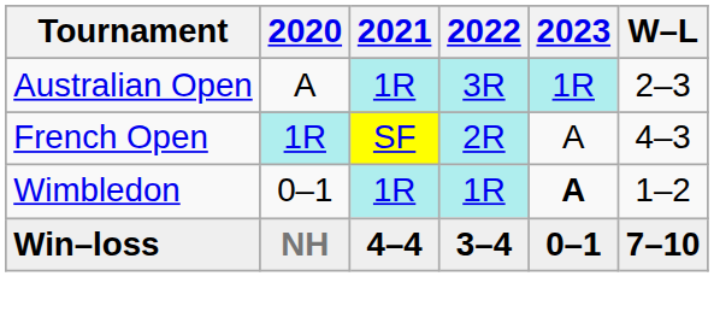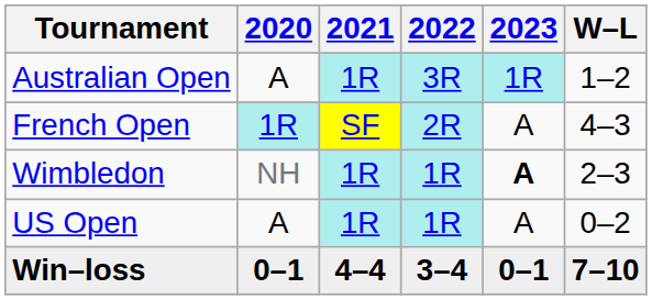Australian Open | W–L: 2–3 -> 1–2
Wimbledon | 2020: 0–1 -> NH
Wimbledon | W–L: 1–2 -> 2–3
+ row: US Open | A | 1R | 1R | A | 0–2
Win–loss | 2020: NH -> 0–1
